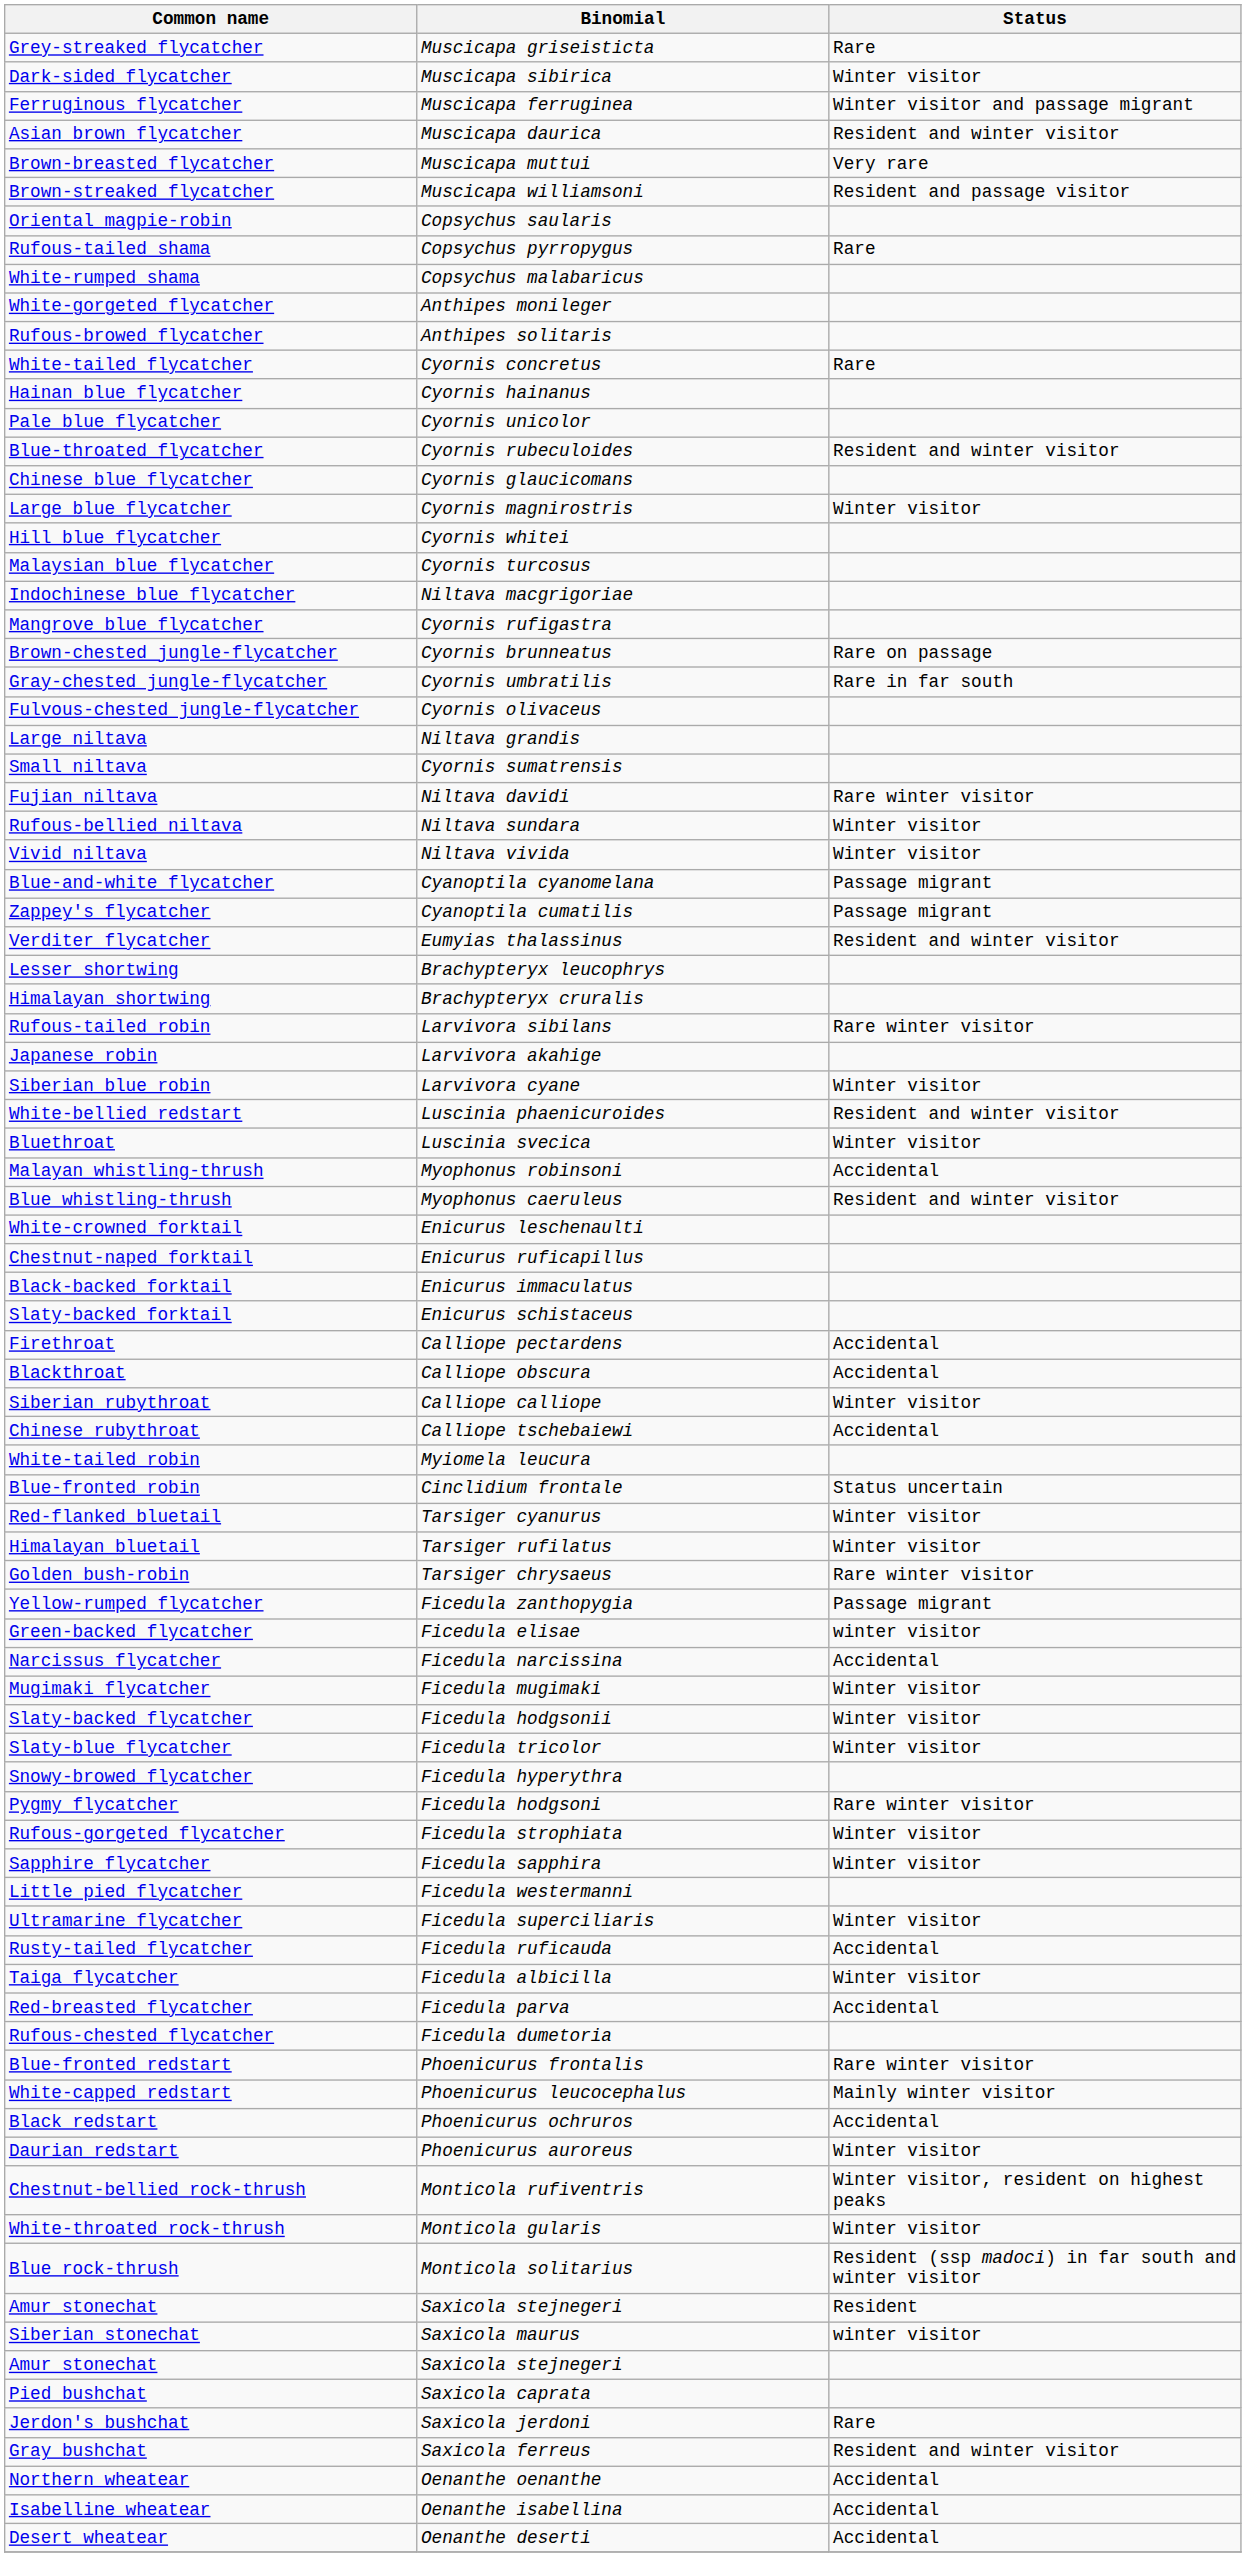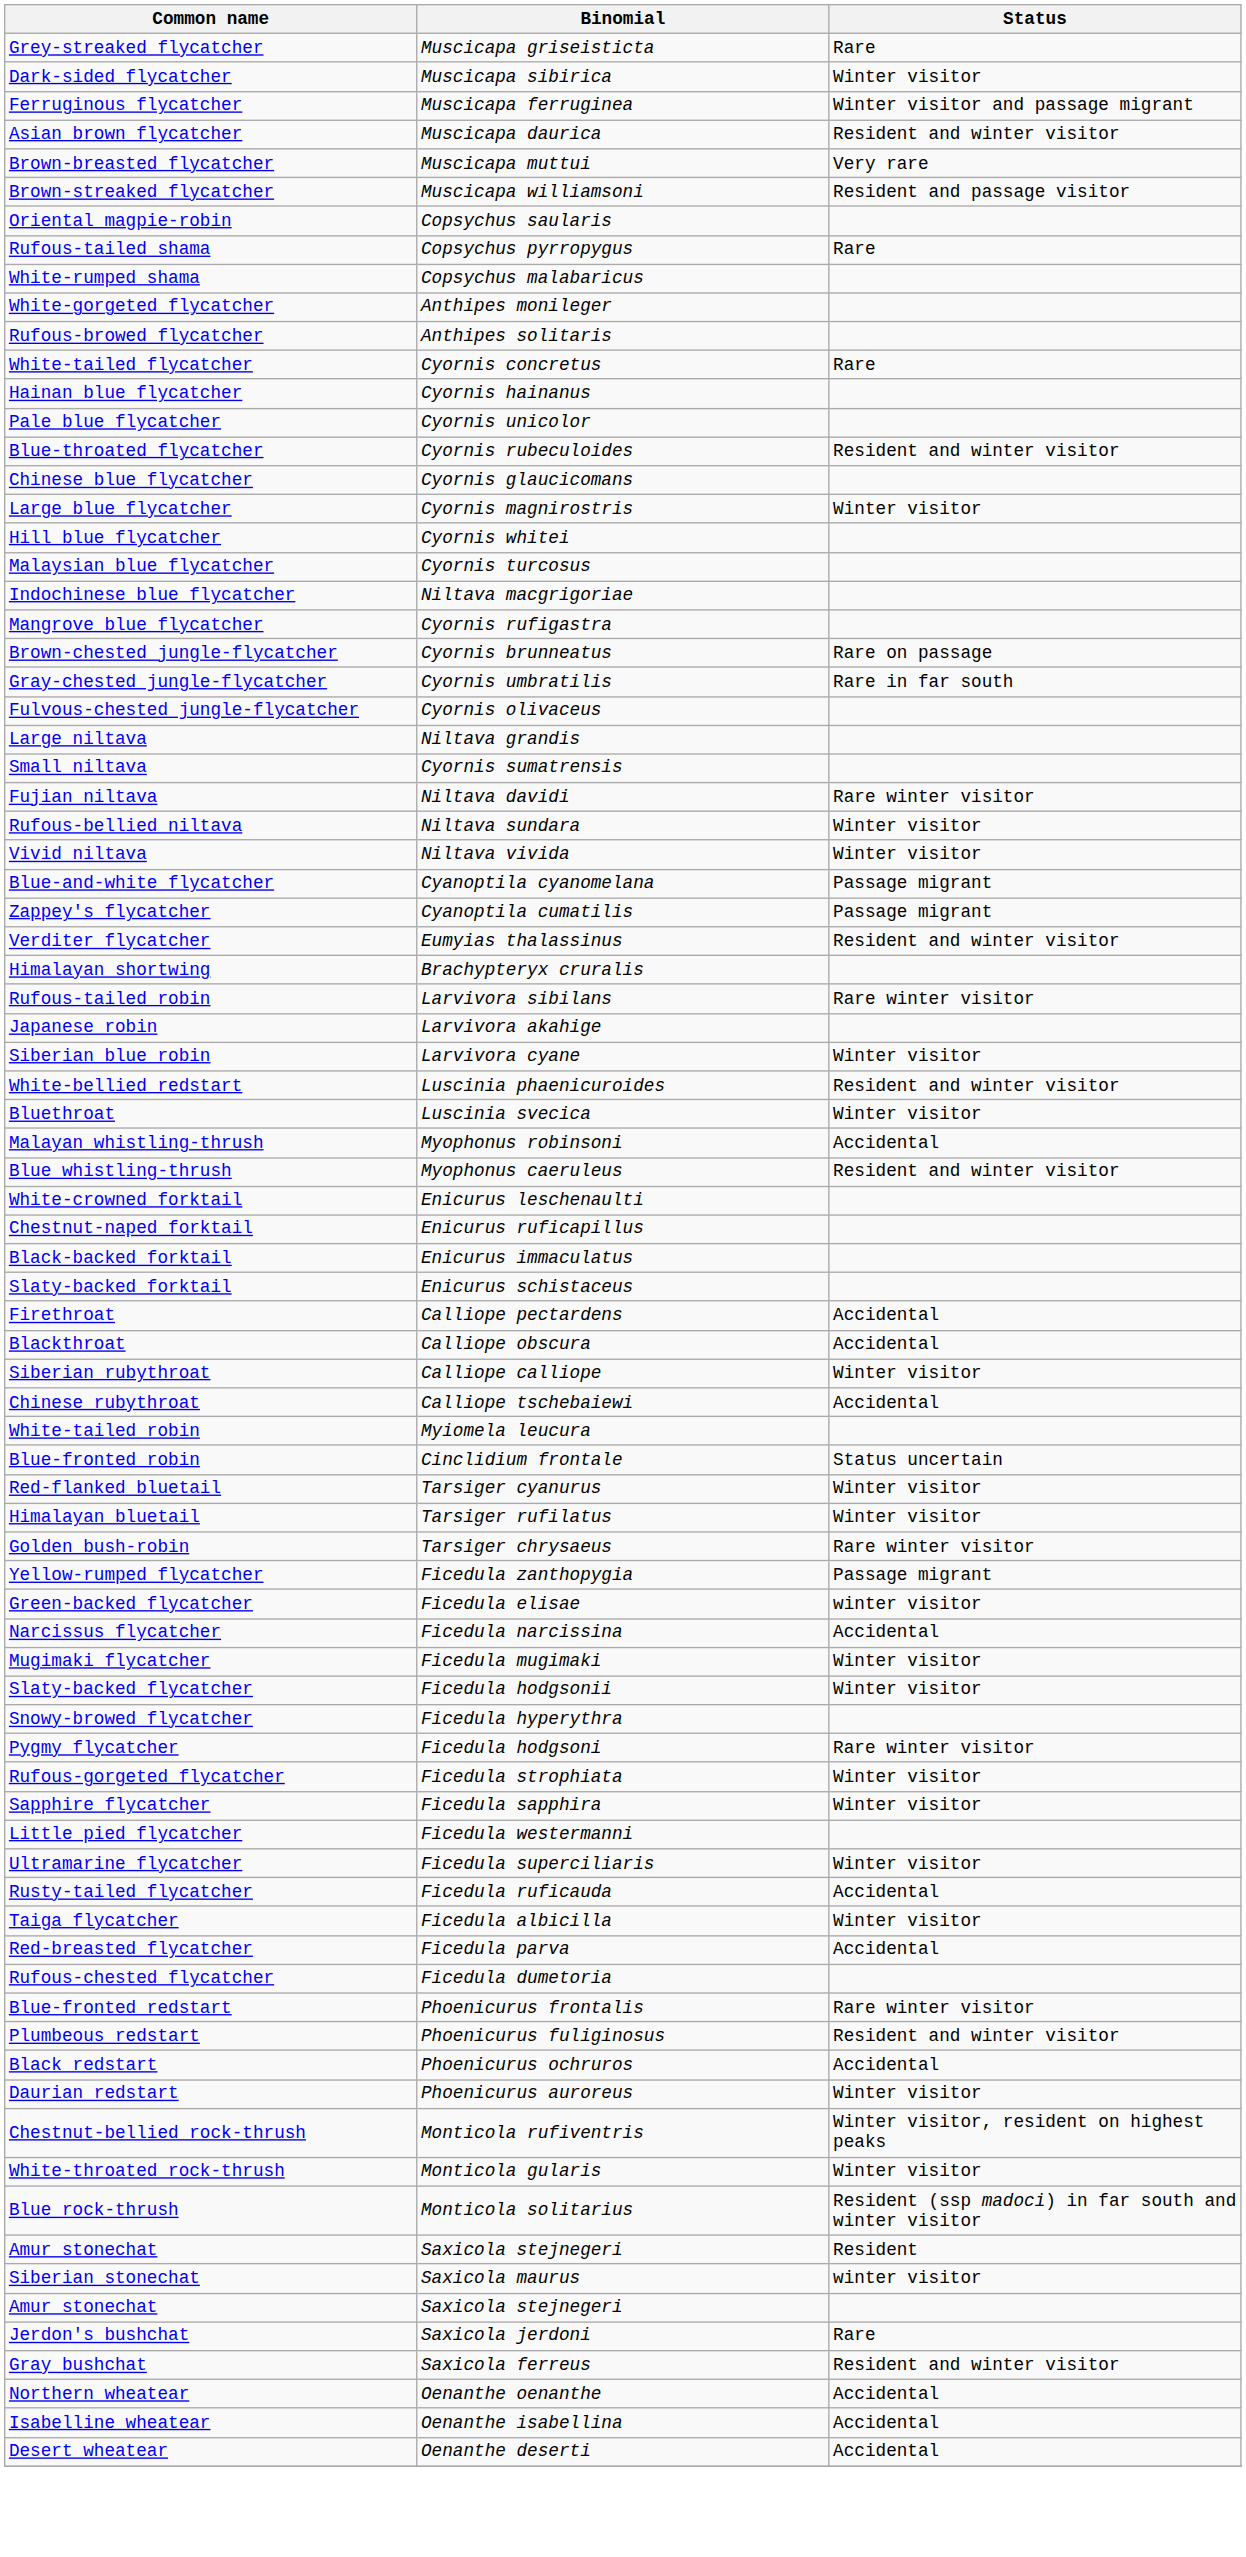- row: Lesser shortwing | Brachypteryx leucophrys
- row: Slaty-blue flycatcher | Ficedula tricolor | Winter visitor
+ row: Plumbeous redstart | Phoenicurus fuliginosus | Resident and winter visitor
- row: White-capped redstart | Phoenicurus leucocephalus | Mainly winter visitor
- row: Pied bushchat | Saxicola caprata
